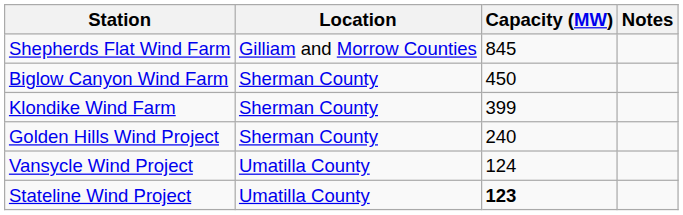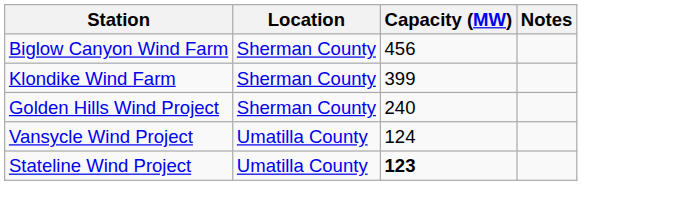- row: Shepherds Flat Wind Farm | Gilliam and Morrow Counties | 845
Biglow Canyon Wind Farm | Capacity (MW): 450 -> 456
